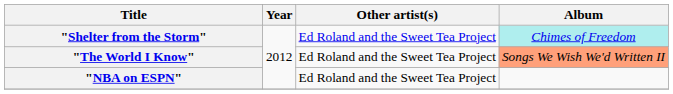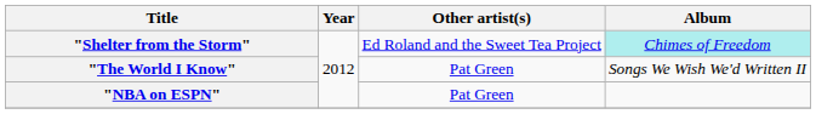"The World I Know" | Other artist(s): Ed Roland and the Sweet Tea Project -> Pat Green
"The World I Know" | Album: lightsalmon background -> no background
"NBA on ESPN" | Other artist(s): Ed Roland and the Sweet Tea Project -> Pat Green
